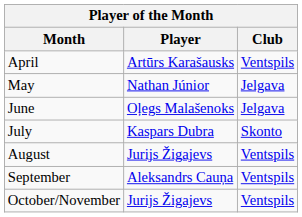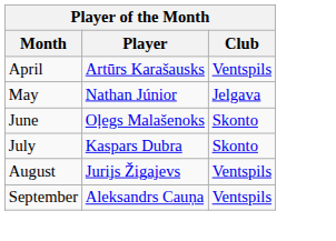June | Club: Jelgava -> Skonto
- row: October/November | Jurijs Žigajevs | Ventspils
